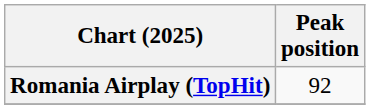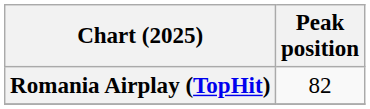Romania Airplay (TopHit) | Peak position: 92 -> 82
